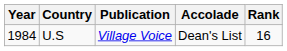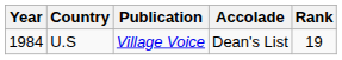U.S | Rank: 16 -> 19
